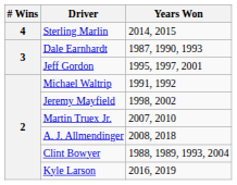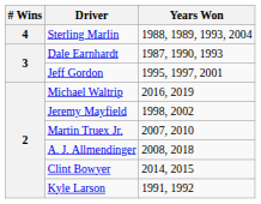Sterling Marlin | Years Won: 2014, 2015 -> 1988, 1989, 1993, 2004
Michael Waltrip | Years Won: 1991, 1992 -> 2016, 2019
Clint Bowyer | Years Won: 1988, 1989, 1993, 2004 -> 2014, 2015
Kyle Larson | Years Won: 2016, 2019 -> 1991, 1992
